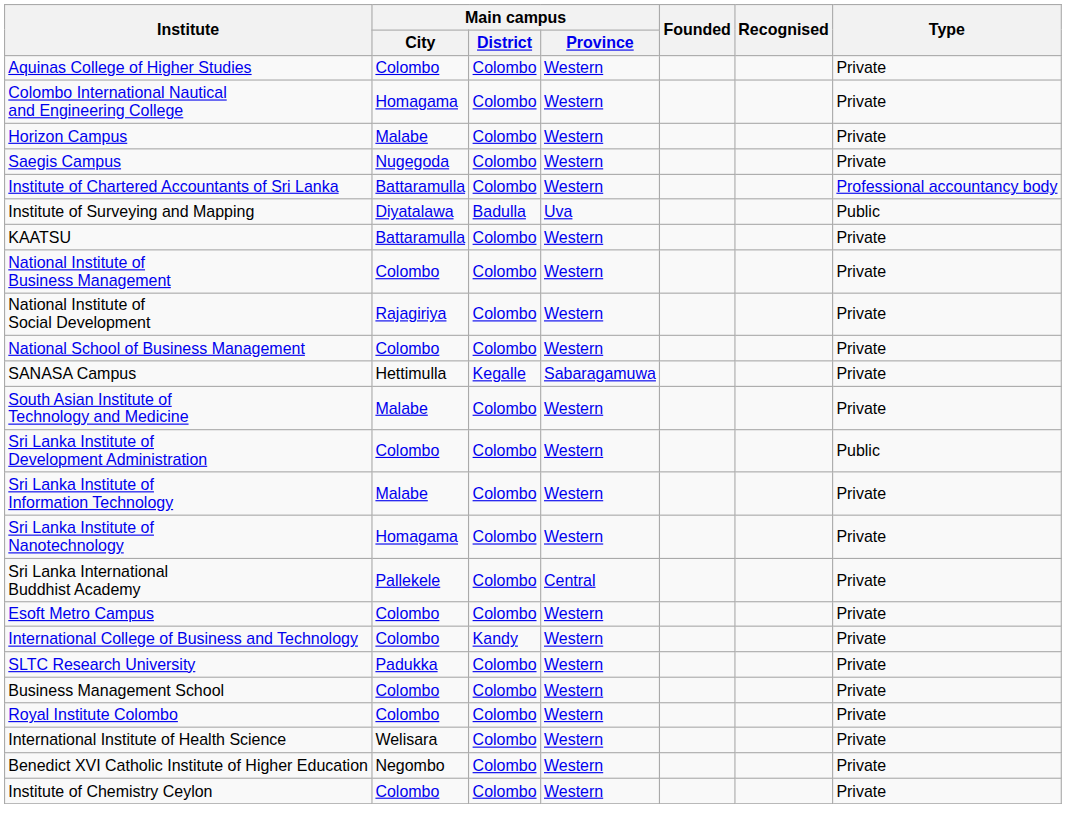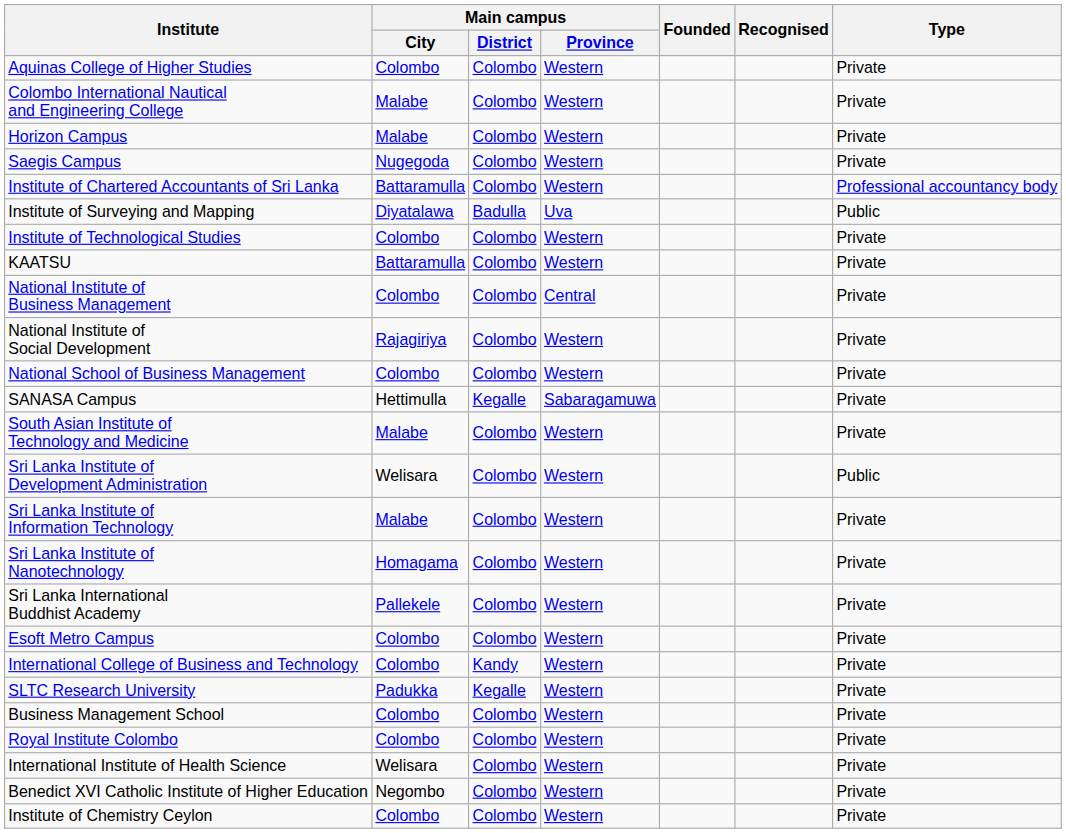Colombo International Nautical and Engineering College | Main campus / City: Homagama -> Malabe
+ row: Institute of Technological Studies | Colombo | Colombo | Western | Private
National Institute of Business Management | Main campus / Province: Western -> Central
Sri Lanka Institute of Development Administration | Main campus / City: Colombo -> Welisara
Sri Lanka International Buddhist Academy | Main campus / Province: Central -> Western
SLTC Research University | Main campus / District: Colombo -> Kegalle
